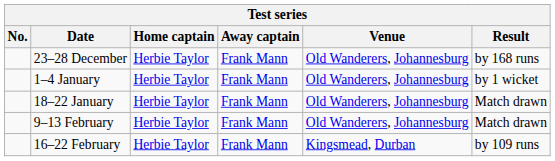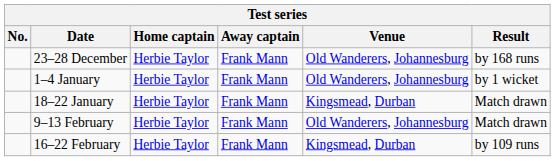18–22 January | Venue: Old Wanderers, Johannesburg -> Kingsmead, Durban
